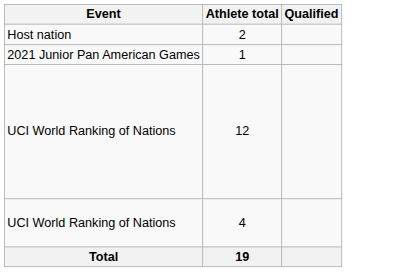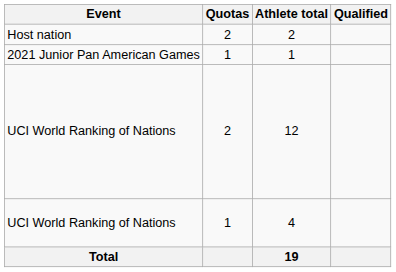+ column: Quotas | 2 | 1 | 2 | 1
